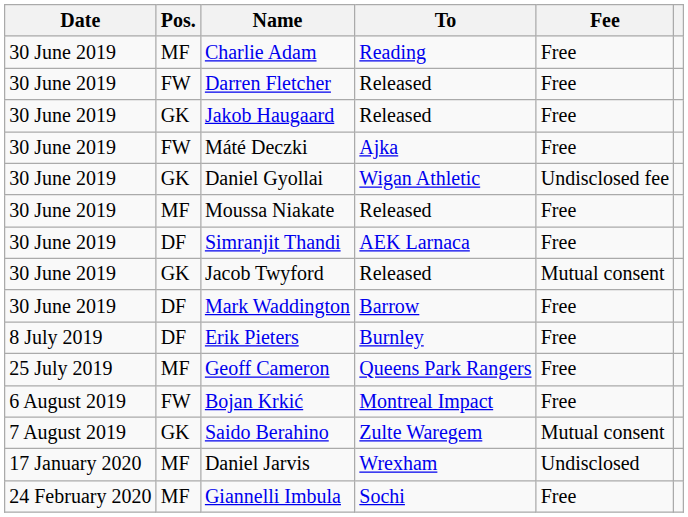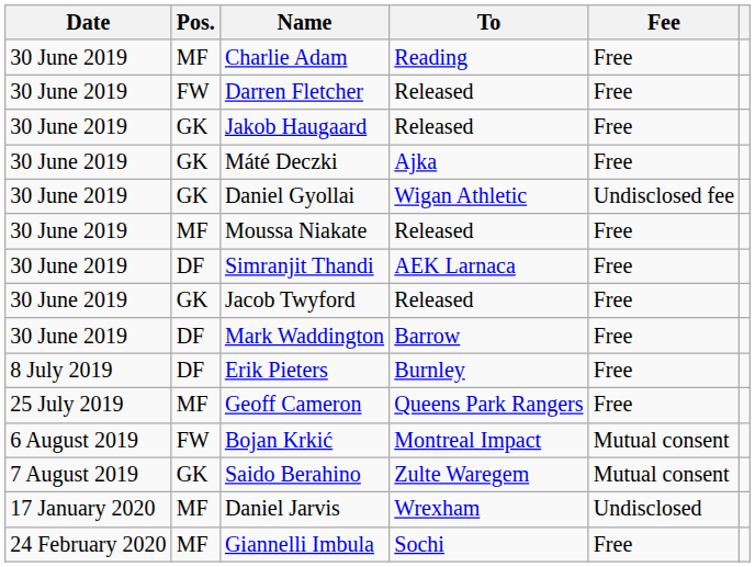Máté Deczki | Pos.: FW -> GK
Jacob Twyford | Fee: Mutual consent -> Free
Bojan Krkić | Fee: Free -> Mutual consent
